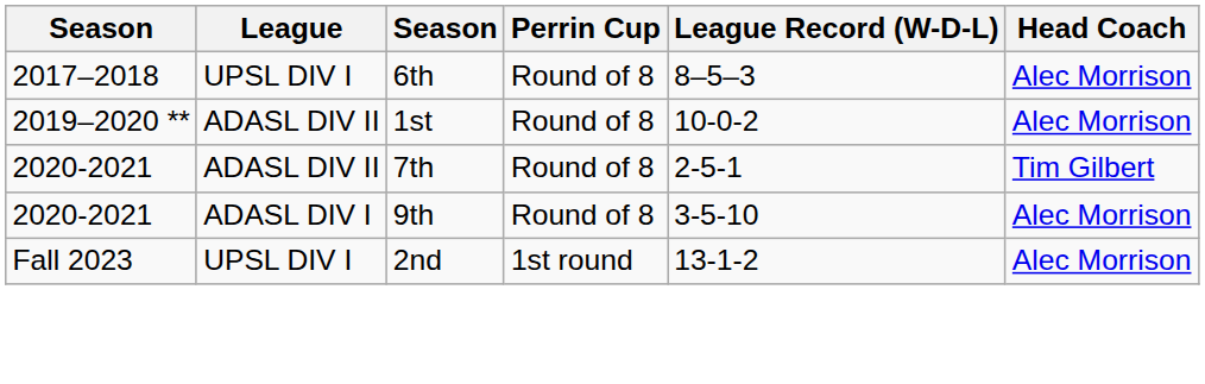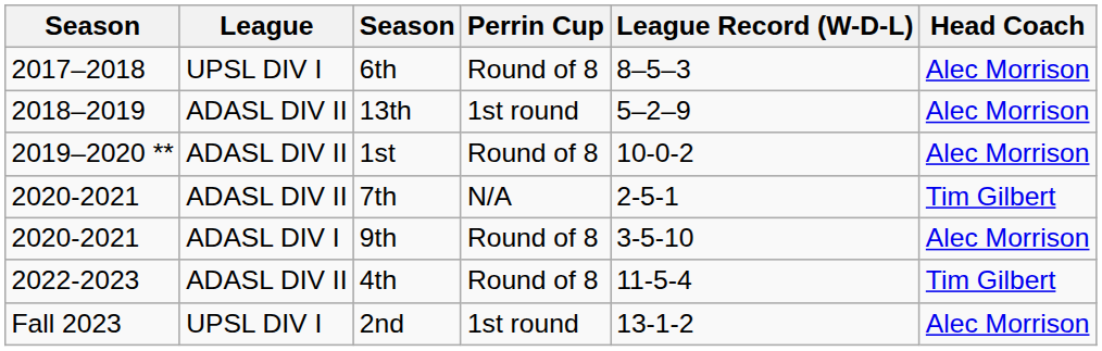+ row: 2018–2019 | ADASL DIV II | 13th | 1st round | 5–2–9 | Alec Morrison
7th | Perrin Cup: Round of 8 -> N/A
+ row: 2022-2023 | ADASL DIV II | 4th | Round of 8 | 11-5-4 | Tim Gilbert
